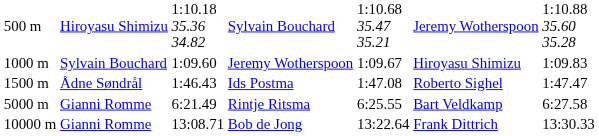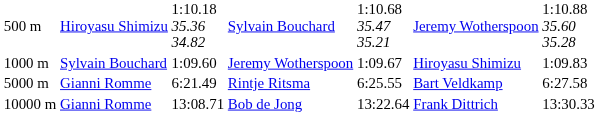- row: 1500 m | Ådne Søndrål | 1:46.43 | Ids Postma | 1:47.08 | Roberto Sighel | 1:47.47
